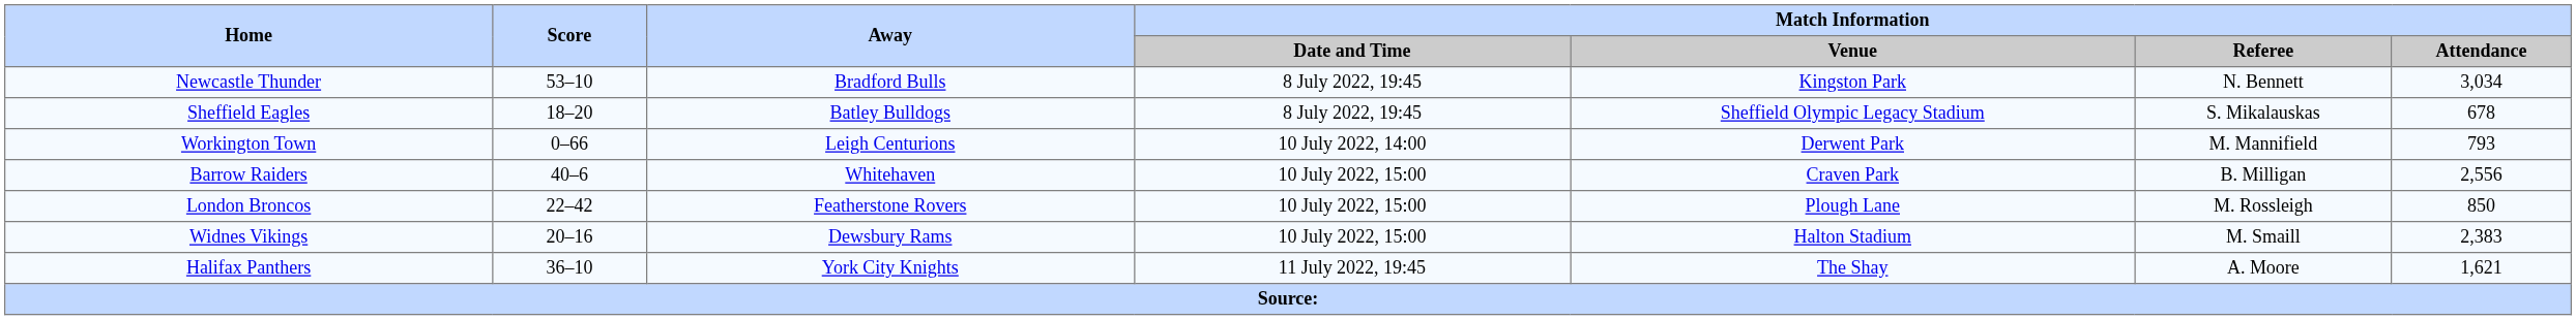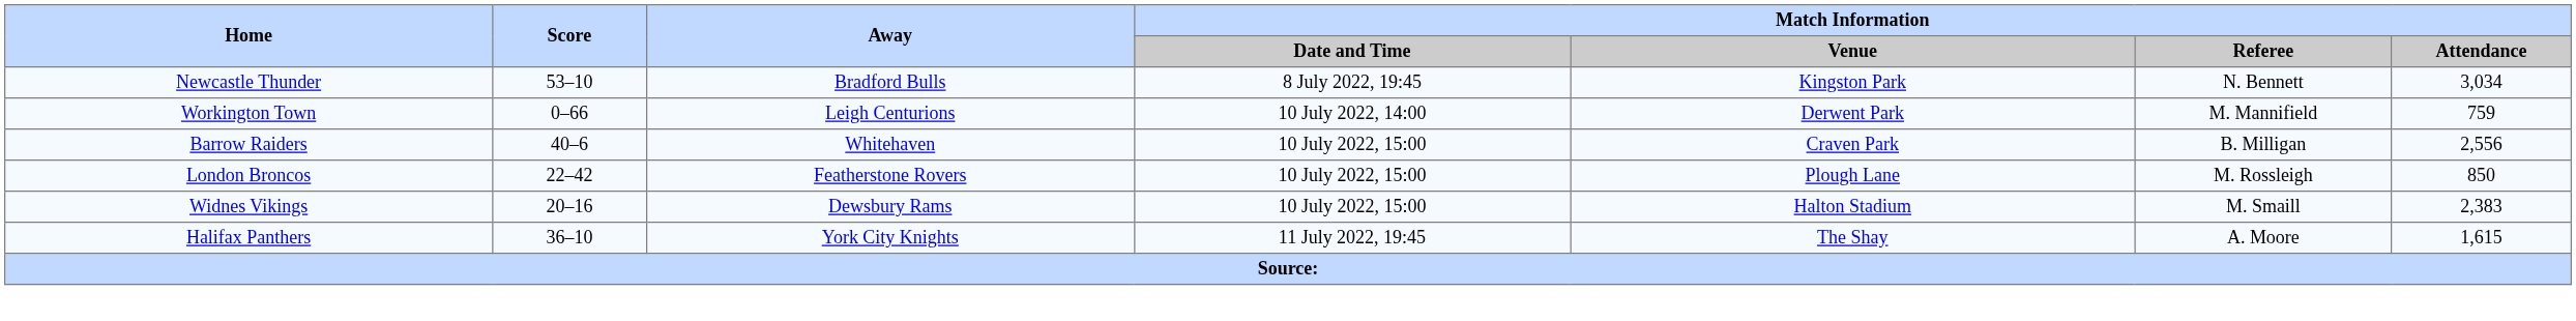- row: Sheffield Eagles | 18–20 | Batley Bulldogs | 8 July 2022, 19:45 | Sheffield Olympic Legacy Stadium | S. Mikalauskas | 678
Workington Town | Match Information / Attendance: 793 -> 759
Halifax Panthers | Match Information / Attendance: 1,621 -> 1,615
